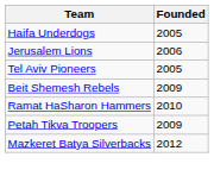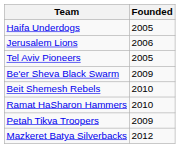+ row: Be'er Sheva Black Swarm | 2009
Beit Shemesh Rebels | Founded: 2009 -> 2010
